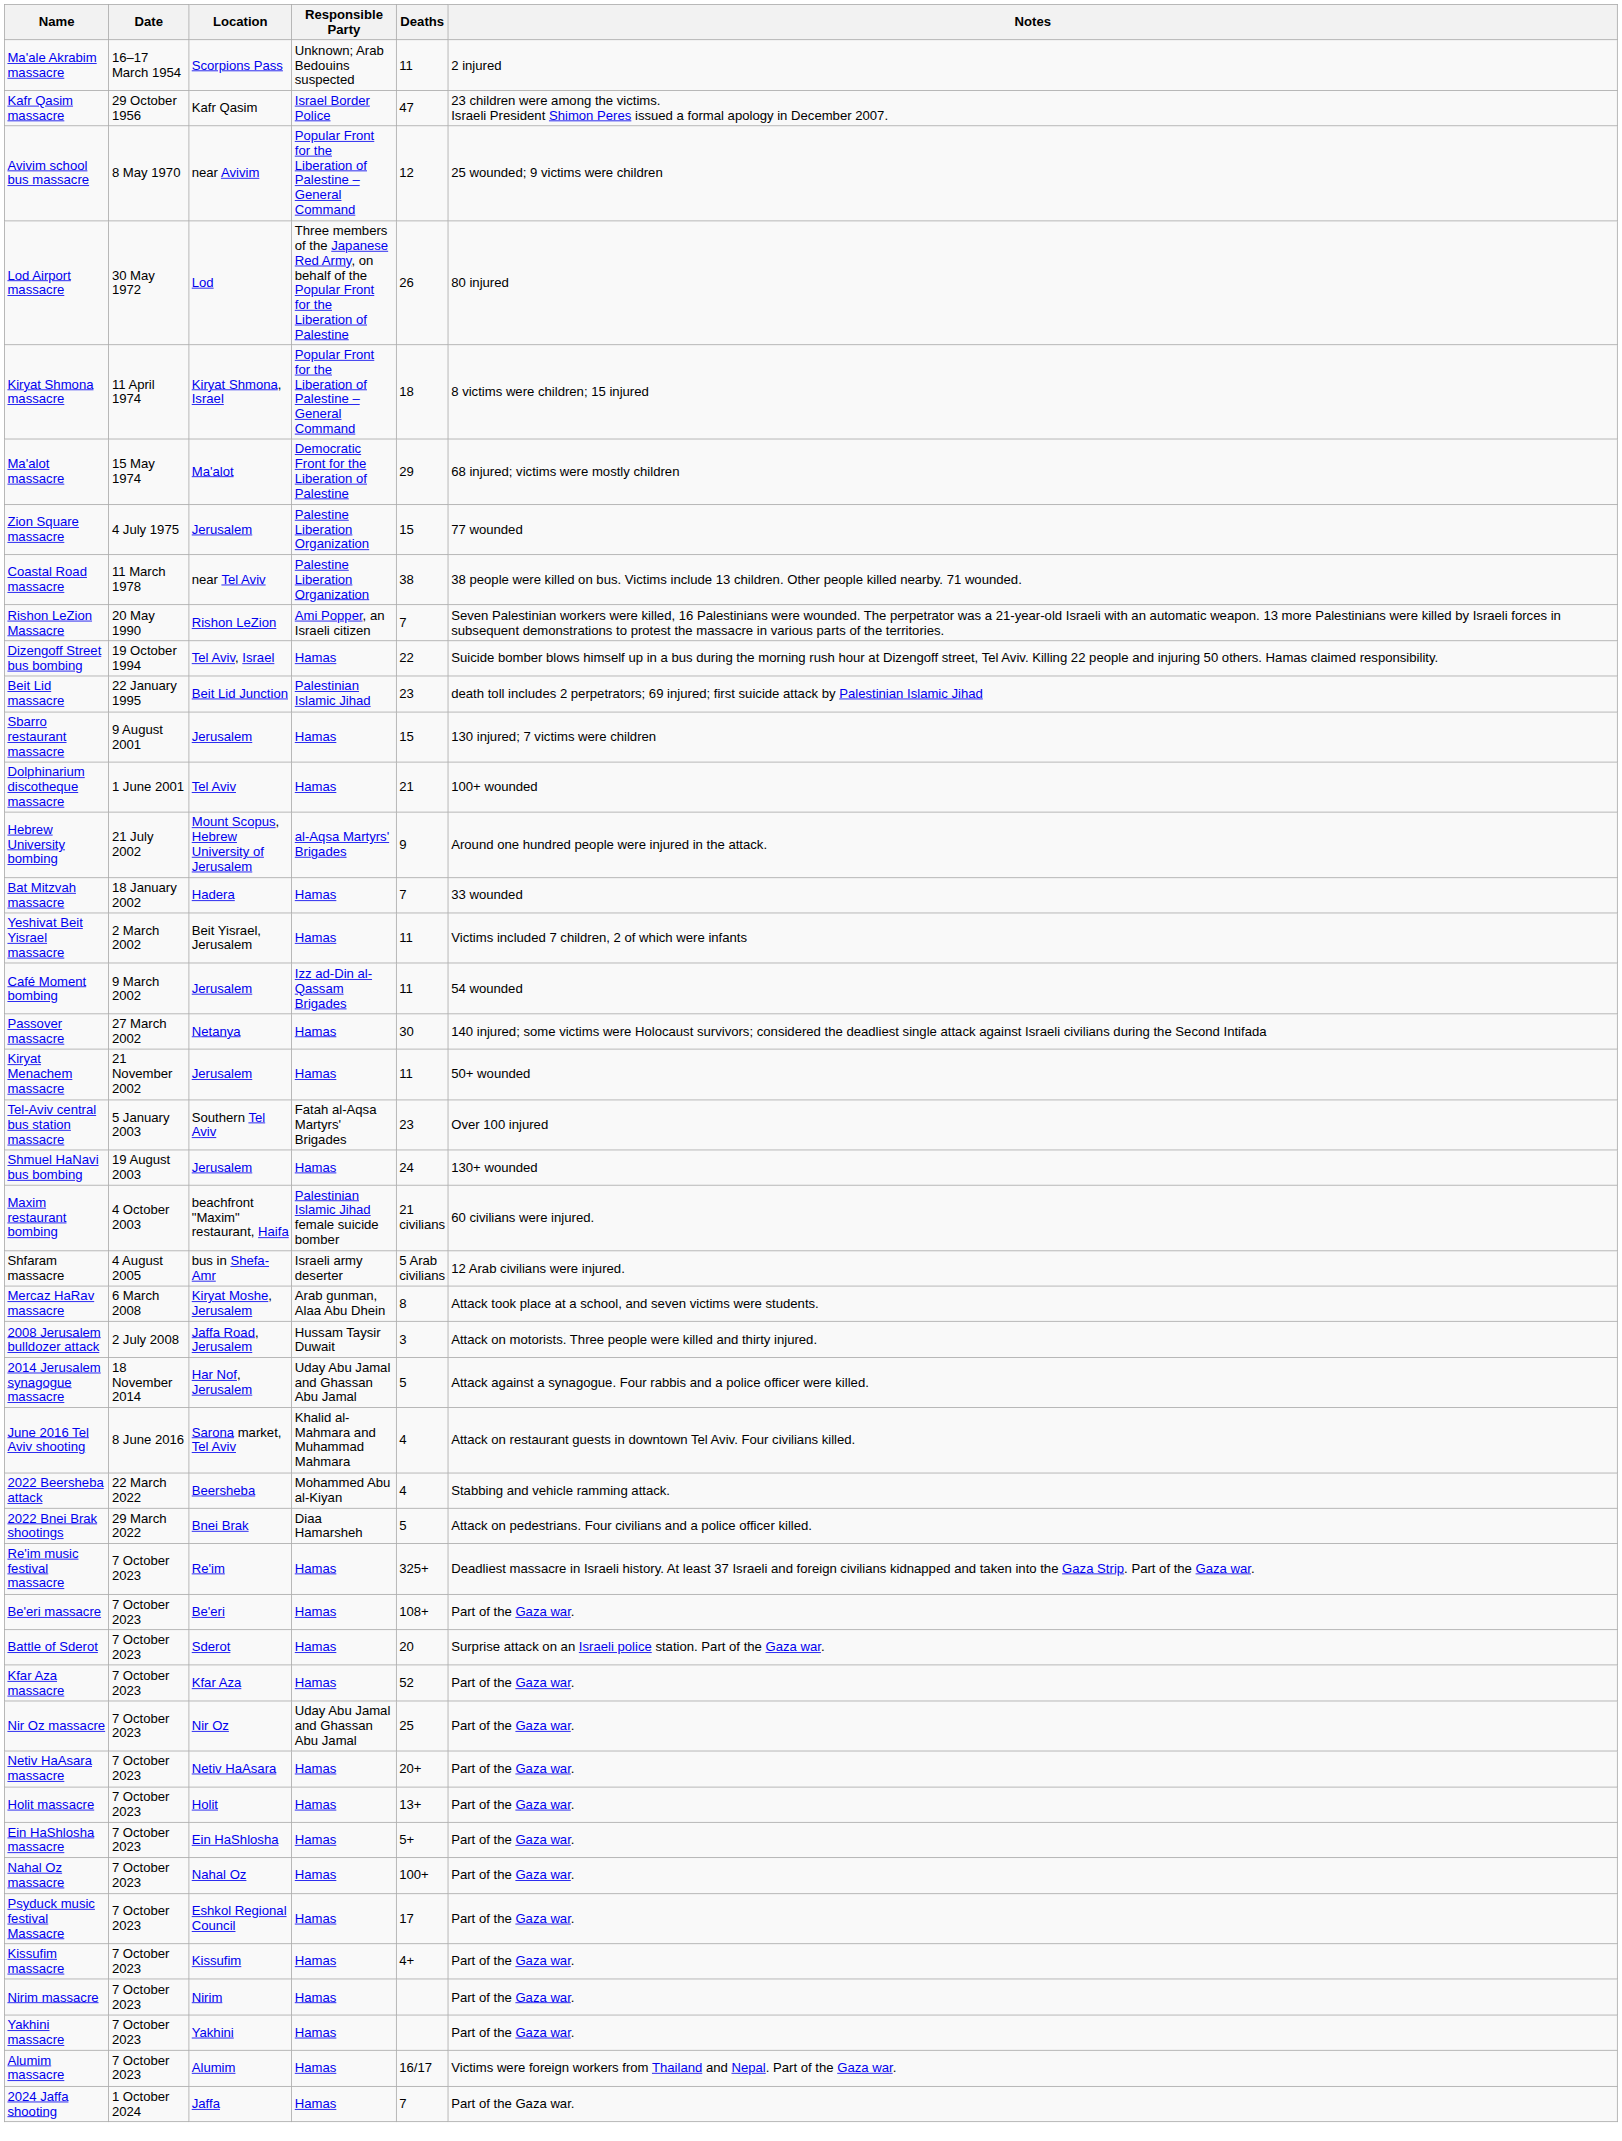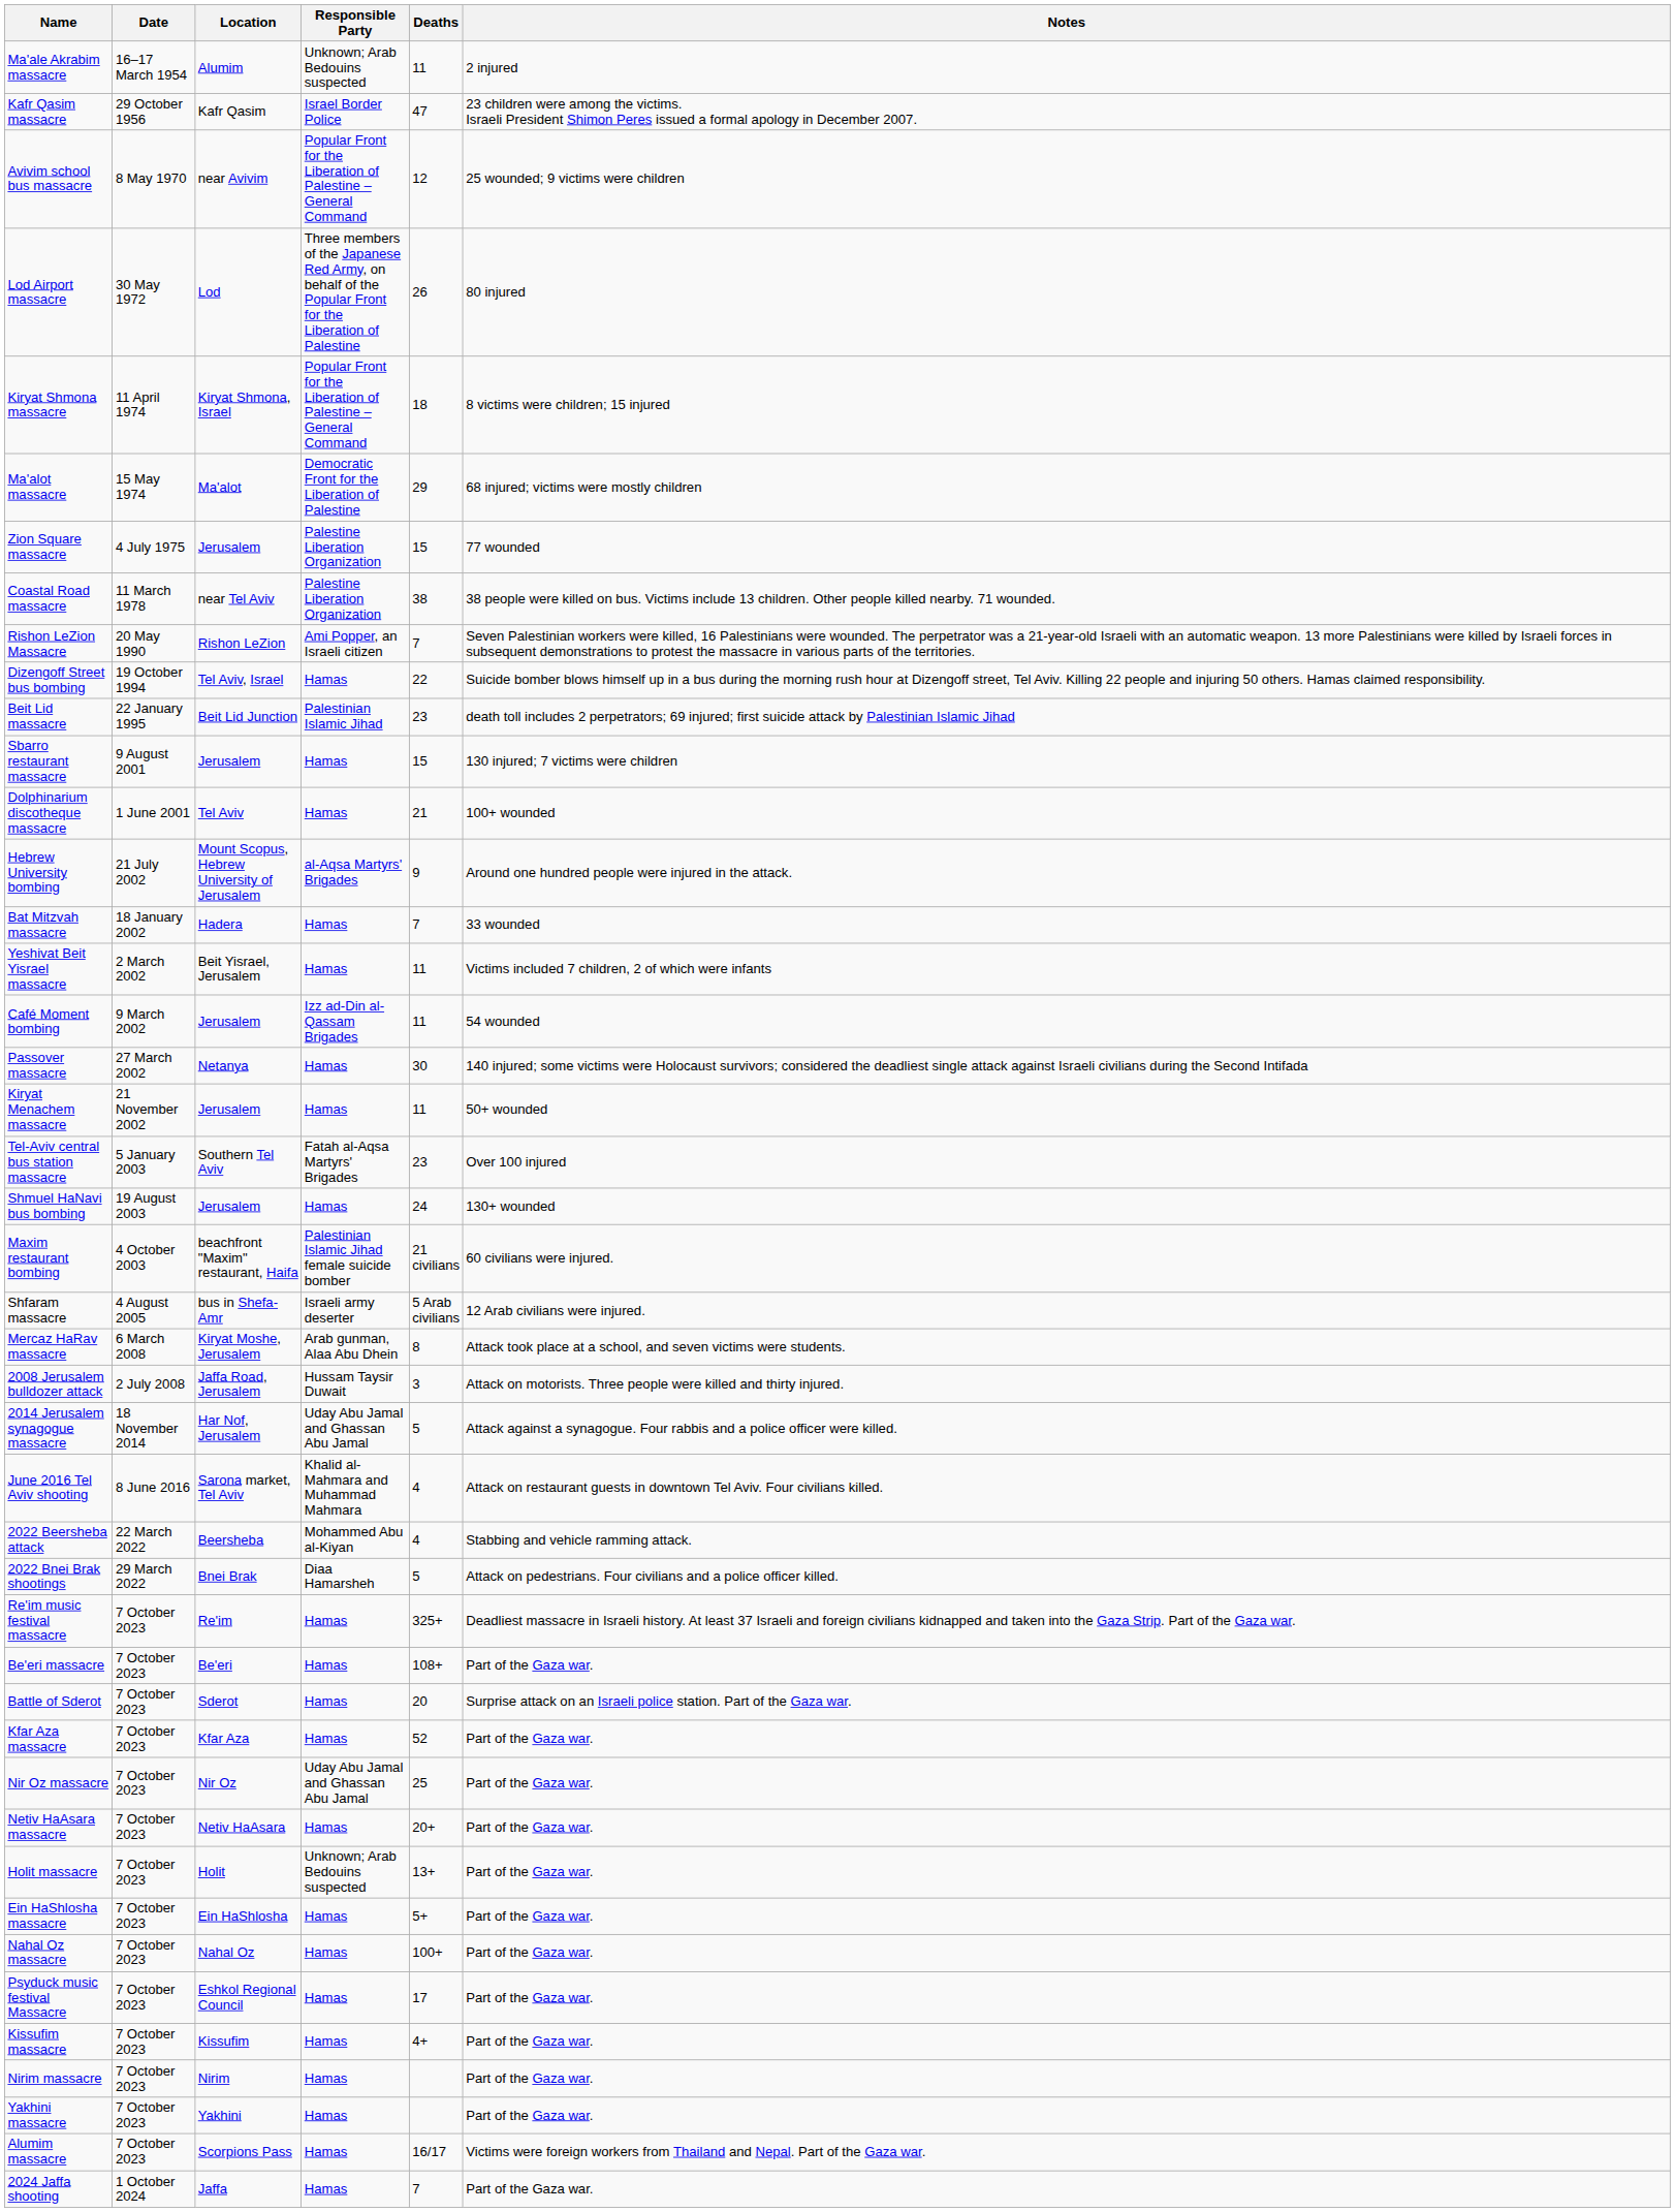Ma'ale Akrabim massacre | Location: Scorpions Pass -> Alumim
Holit massacre | Responsible Party: Hamas -> Unknown; Arab Bedouins suspected
Alumim massacre | Location: Alumim -> Scorpions Pass
